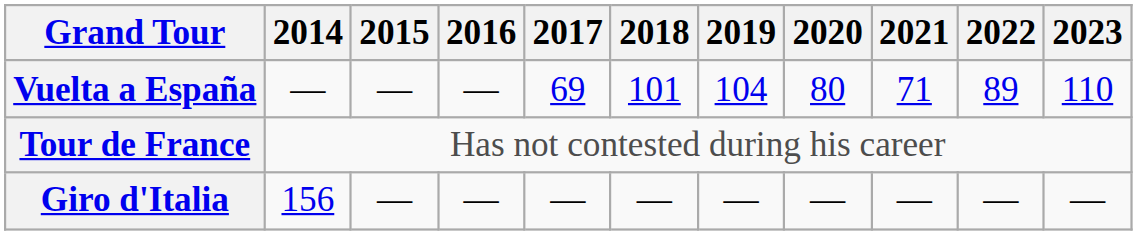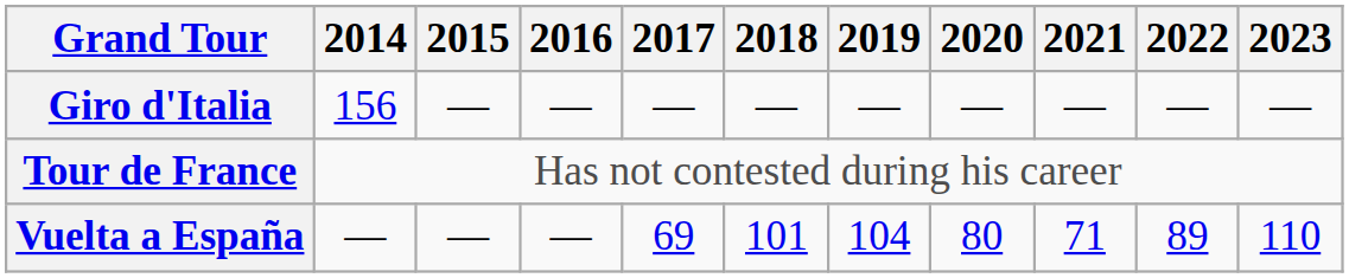rows swapped: Giro d'Italia <-> Vuelta a España
